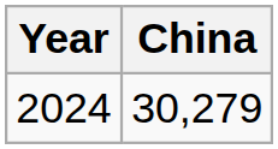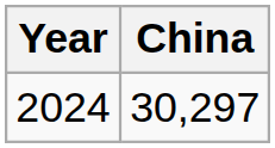2024 | China: 30,279 -> 30,297
